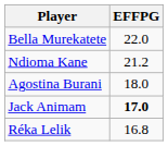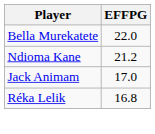- row: Agostina Burani | 18.0
Jack Animam | EFFPG: bold -> normal
